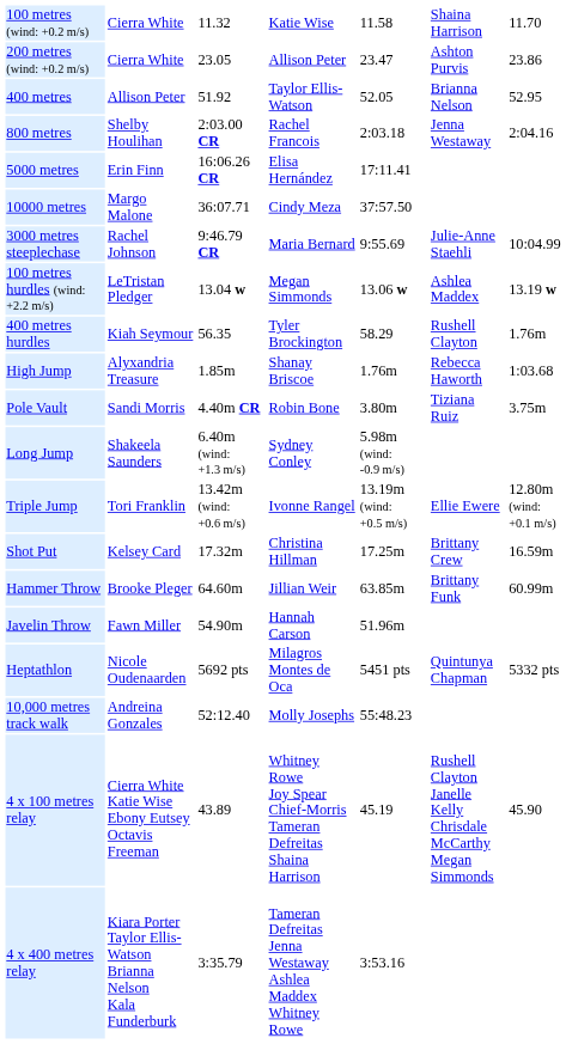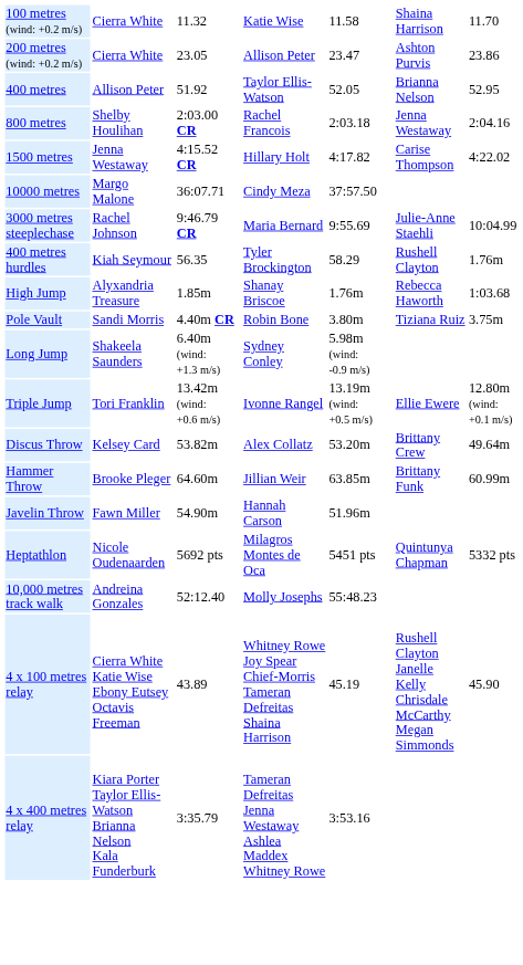+ row: 1500 metres | Jenna Westaway | 4:15.52 CR | Hillary Holt | 4:17.82 | Carise Thompson | 4:22.02
- row: 5000 metres | Erin Finn | 16:06.26 CR | Elisa Hernández | 17:11.41
- row: 100 metres hurdles (wind: +2.2 m/s) | LeTristan Pledger | 13.04 w | Megan Simmonds | 13.06 w | Ashlea Maddex | 13.19 w
- row: Shot Put | Kelsey Card | 17.32m | Christina Hillman | 17.25m | Brittany Crew | 16.59m
+ row: Discus Throw | Kelsey Card | 53.82m | Alex Collatz | 53.20m | Brittany Crew | 49.64m
